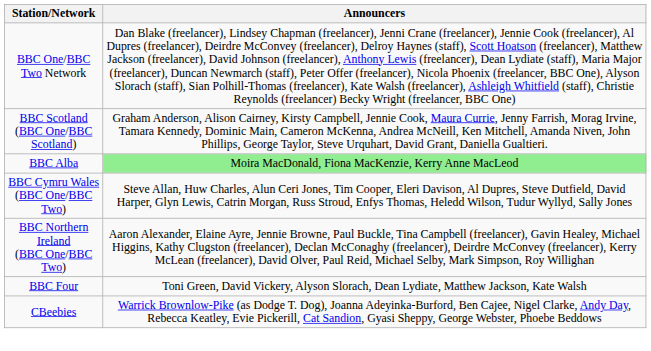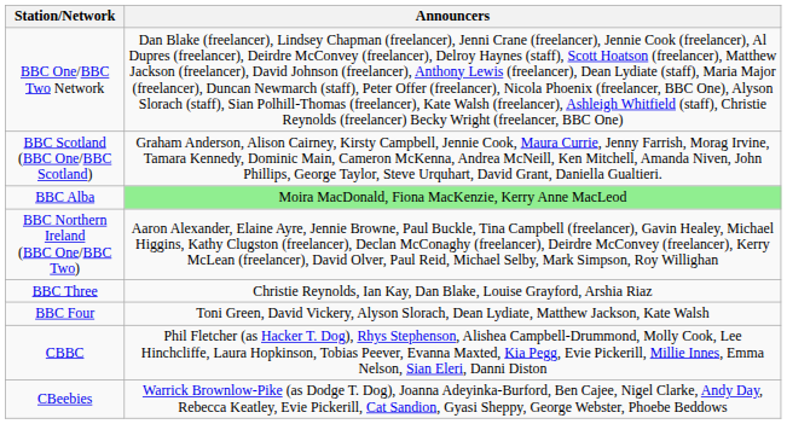- row: BBC Cymru Wales (BBC One/BBC Two) | Steve Allan, Huw Charles, Alun Ceri Jones, Tim Cooper, Eleri Davison, Al Dupres, Steve Dutfield, David Harper, Glyn Lewis, Catrin Morgan, Russ Stroud, Enfys Thomas, Heledd Wilson, Tudur Wyllyd, Sally Jones
+ row: BBC Three | Christie Reynolds, Ian Kay, Dan Blake, Louise Grayford, Arshia Riaz
+ row: CBBC | Phil Fletcher (as Hacker T. Dog), Rhys Stephenson, Alishea Campbell-Drummond, Molly Cook, Lee Hinchcliffe, Laura Hopkinson, Tobias Peever, Evanna Maxted, Kia Pegg, Evie Pickerill, Millie Innes, Emma Nelson, Sian Eleri, Danni Diston
